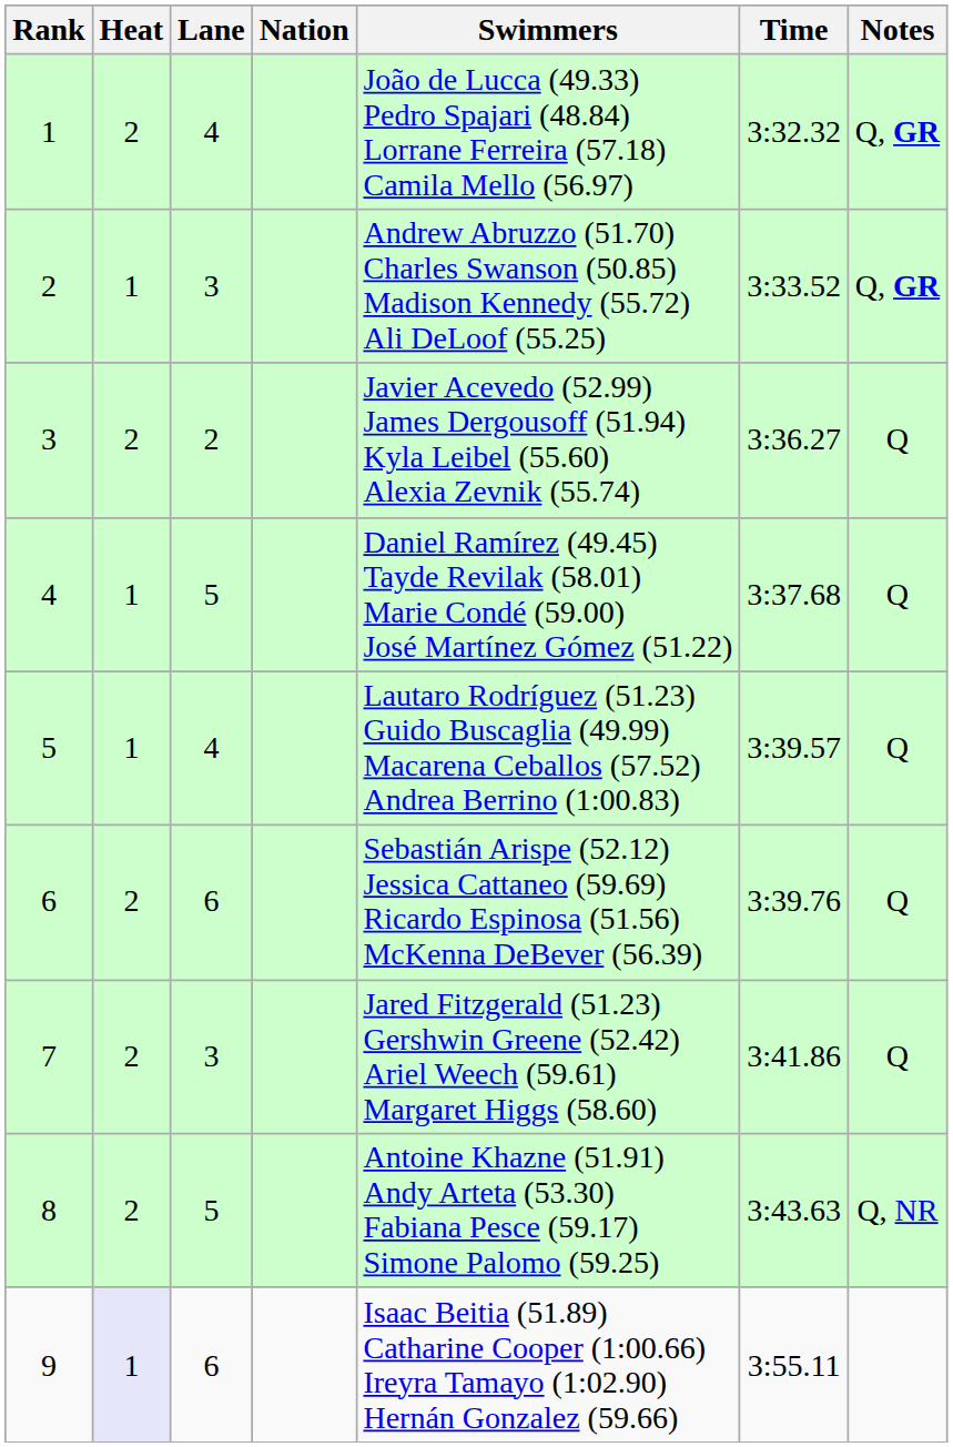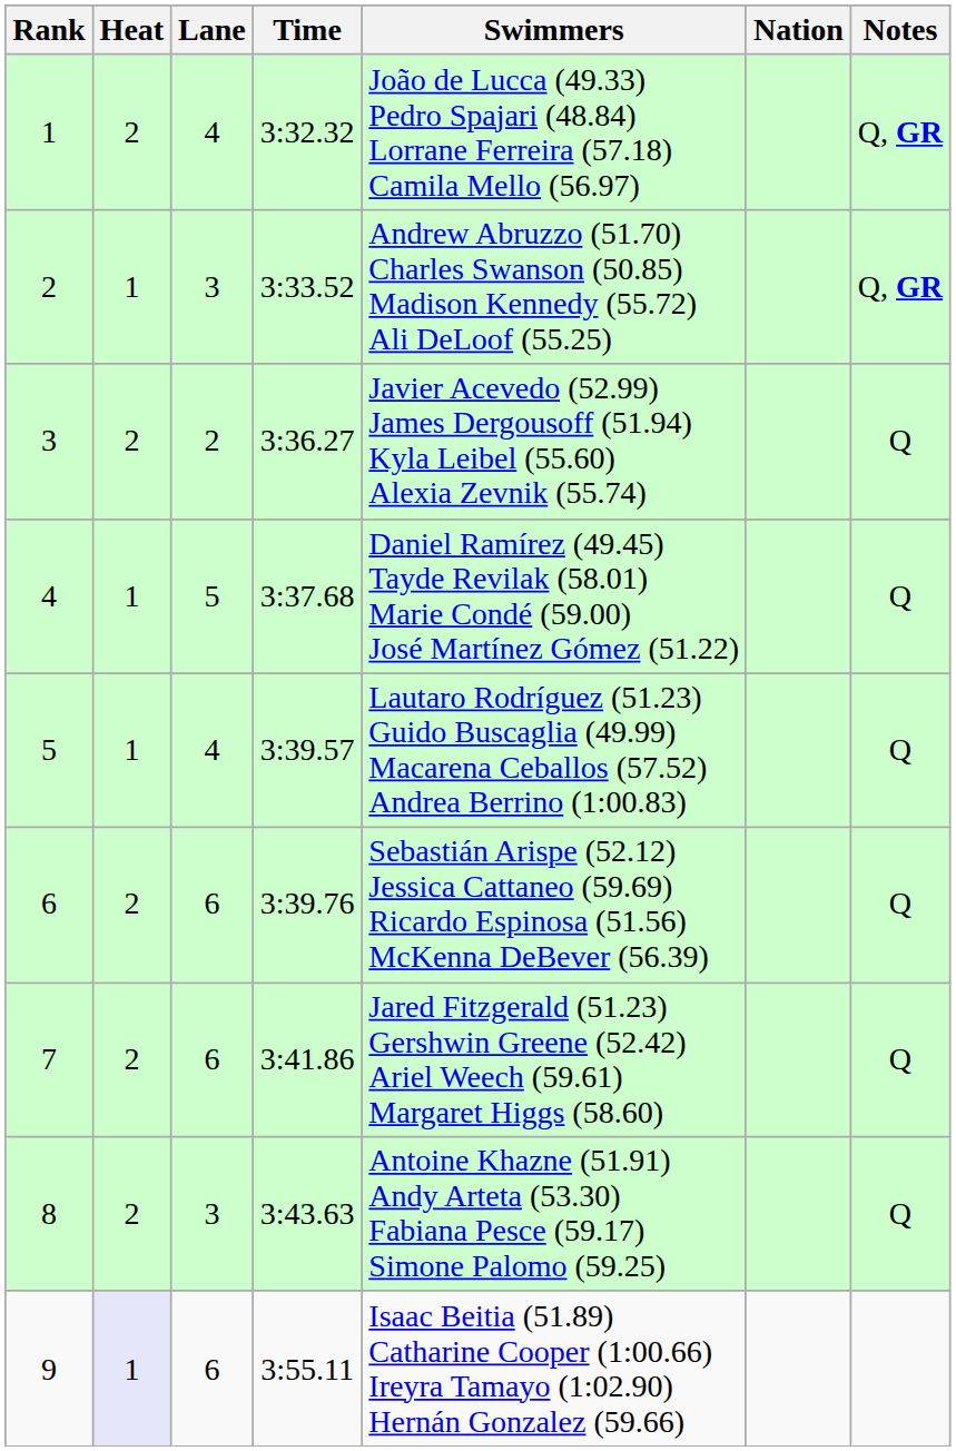columns swapped: Nation <-> Time
7 | Lane: 3 -> 6
8 | Lane: 5 -> 3
8 | Notes: Q, NR -> Q
